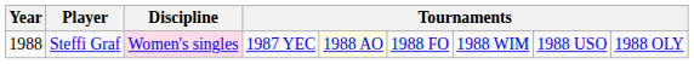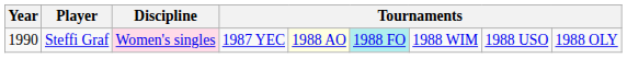Steffi Graf | Year: 1988 -> 1990
Steffi Graf | column 6: no background -> paleturquoise background
